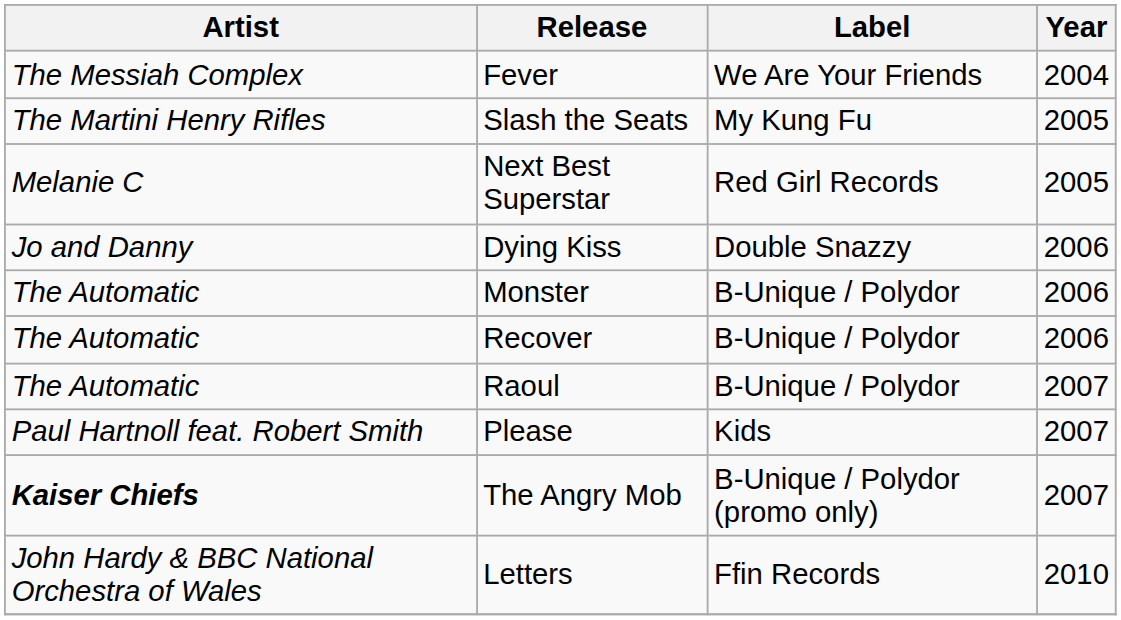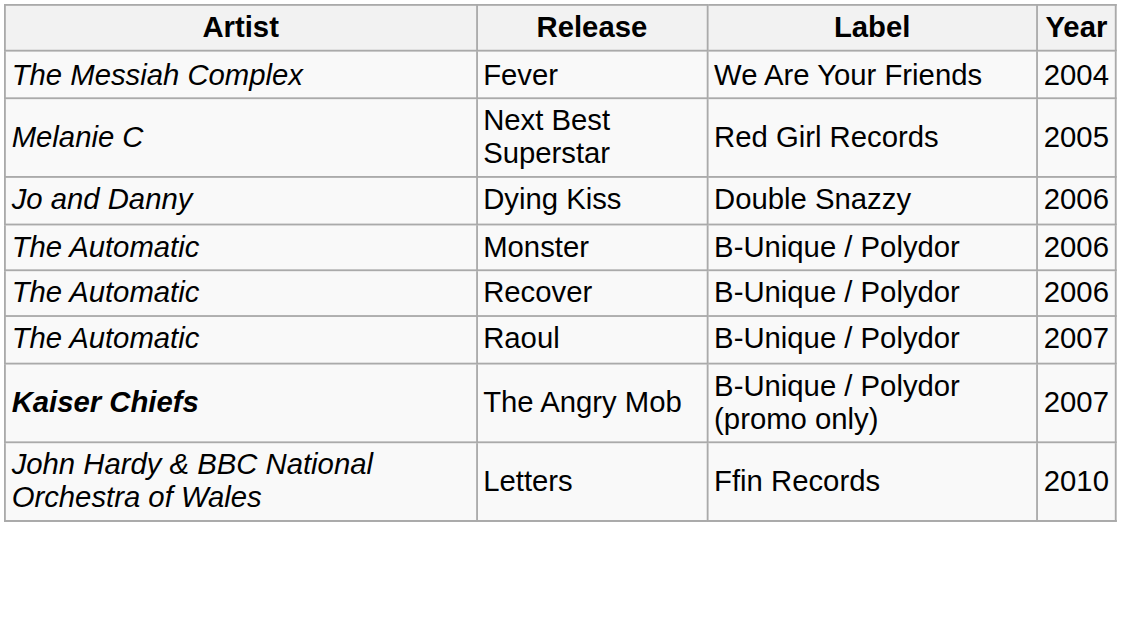- row: The Martini Henry Rifles | Slash the Seats | My Kung Fu | 2005
- row: Paul Hartnoll feat. Robert Smith | Please | Kids | 2007
